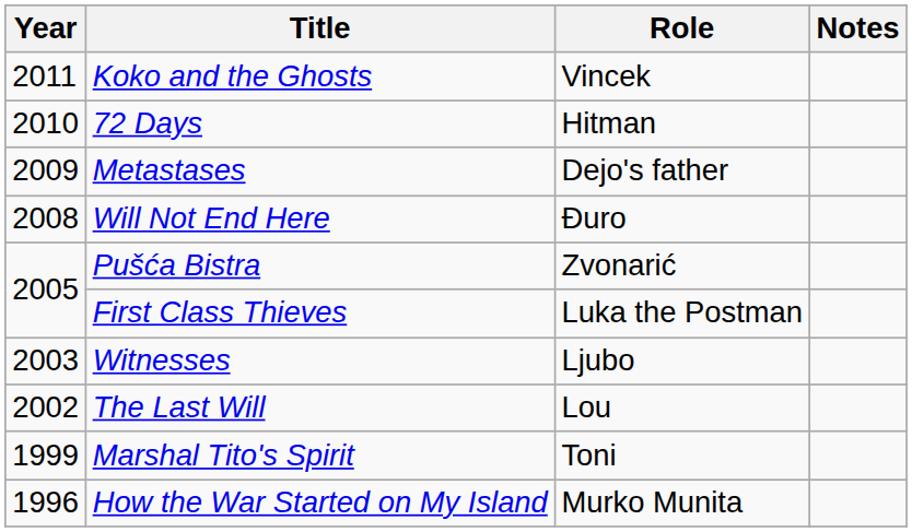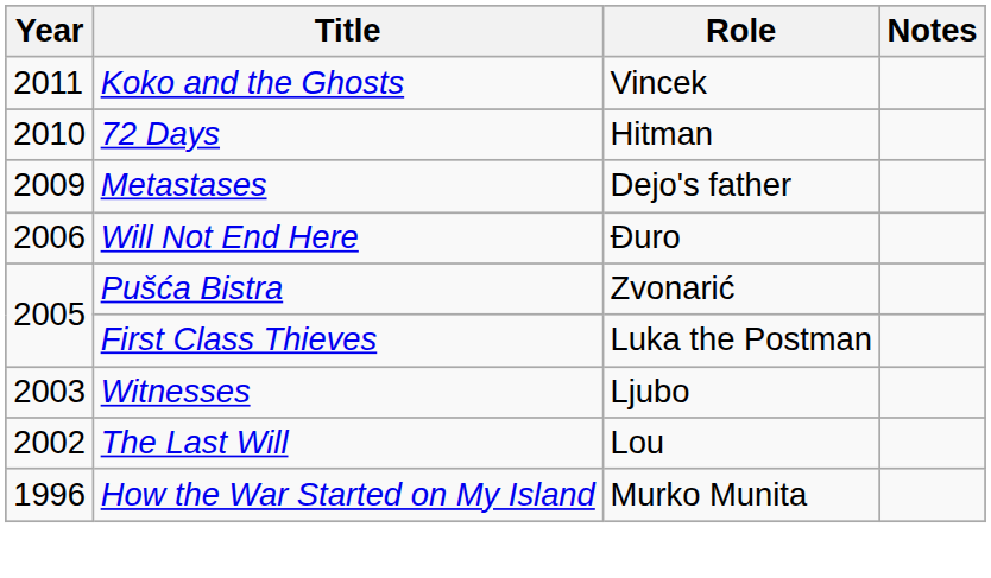Will Not End Here | Year: 2008 -> 2006
- row: 1999 | Marshal Tito's Spirit | Toni
